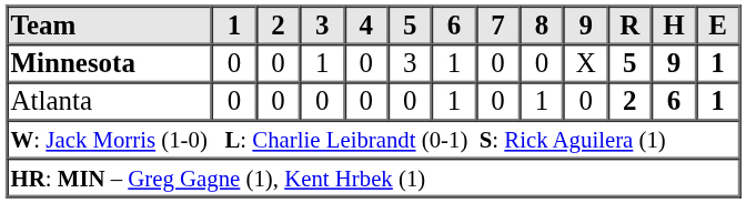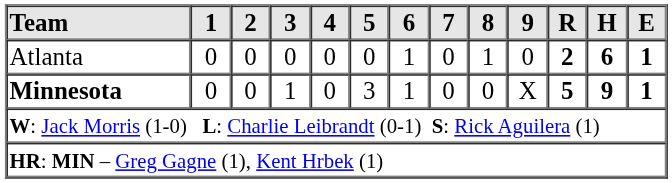rows swapped: Atlanta <-> Minnesota
